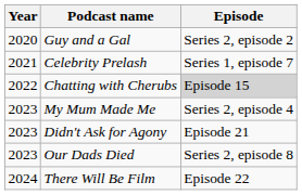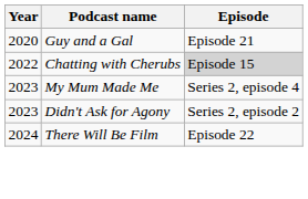Guy and a Gal | Episode: Series 2, episode 2 -> Episode 21
- row: 2021 | Celebrity Prelash | Series 1, episode 7
Didn't Ask for Agony | Episode: Episode 21 -> Series 2, episode 2
- row: 2023 | Our Dads Died | Series 2, episode 8
